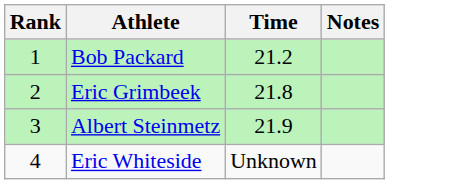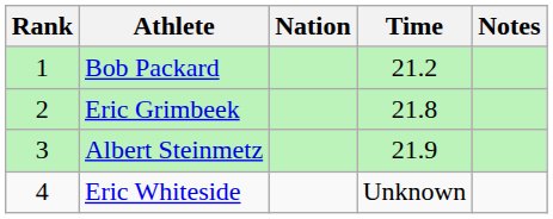+ column: Nation
